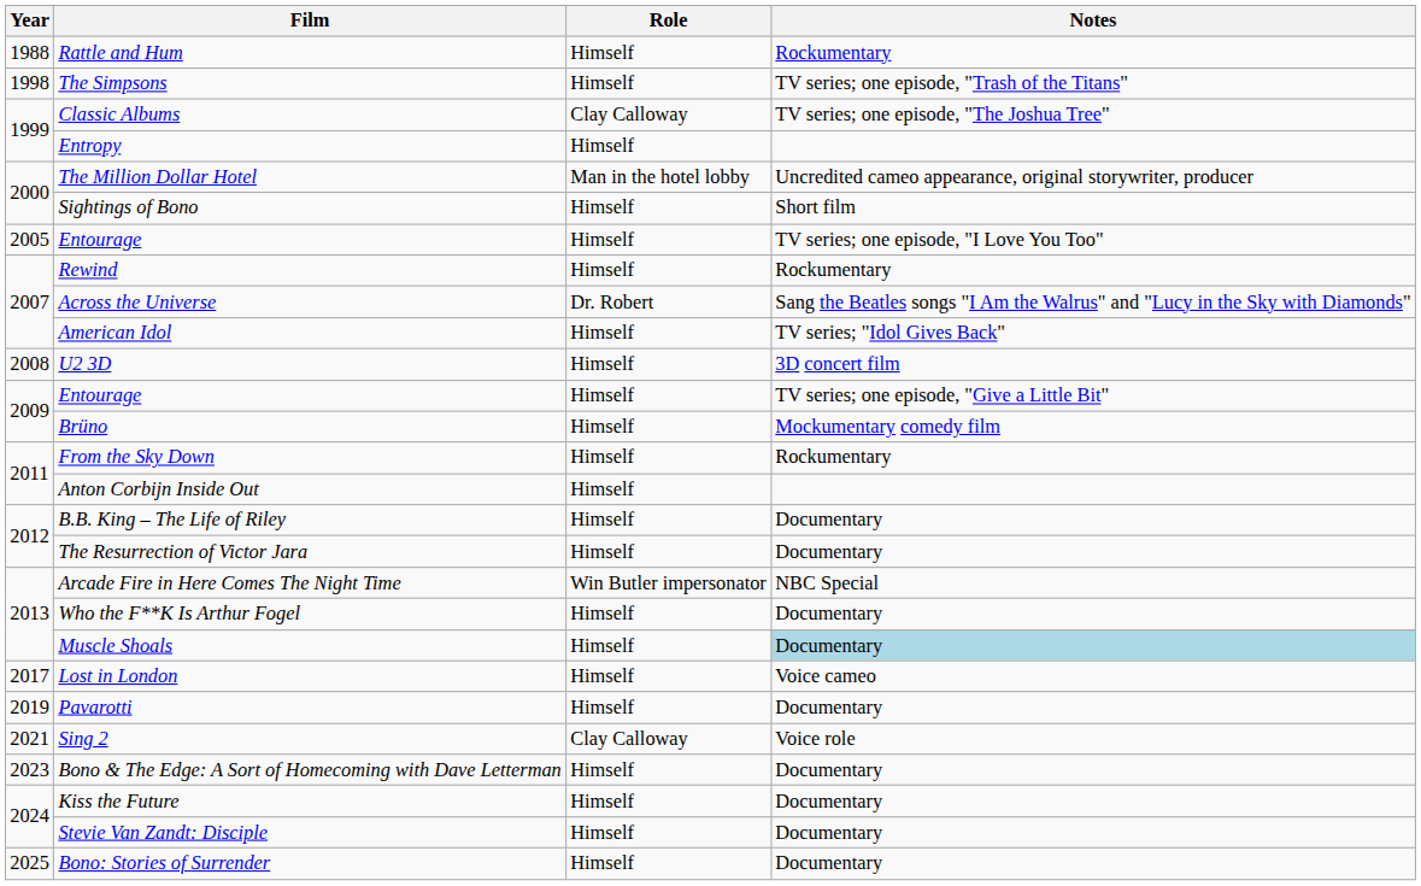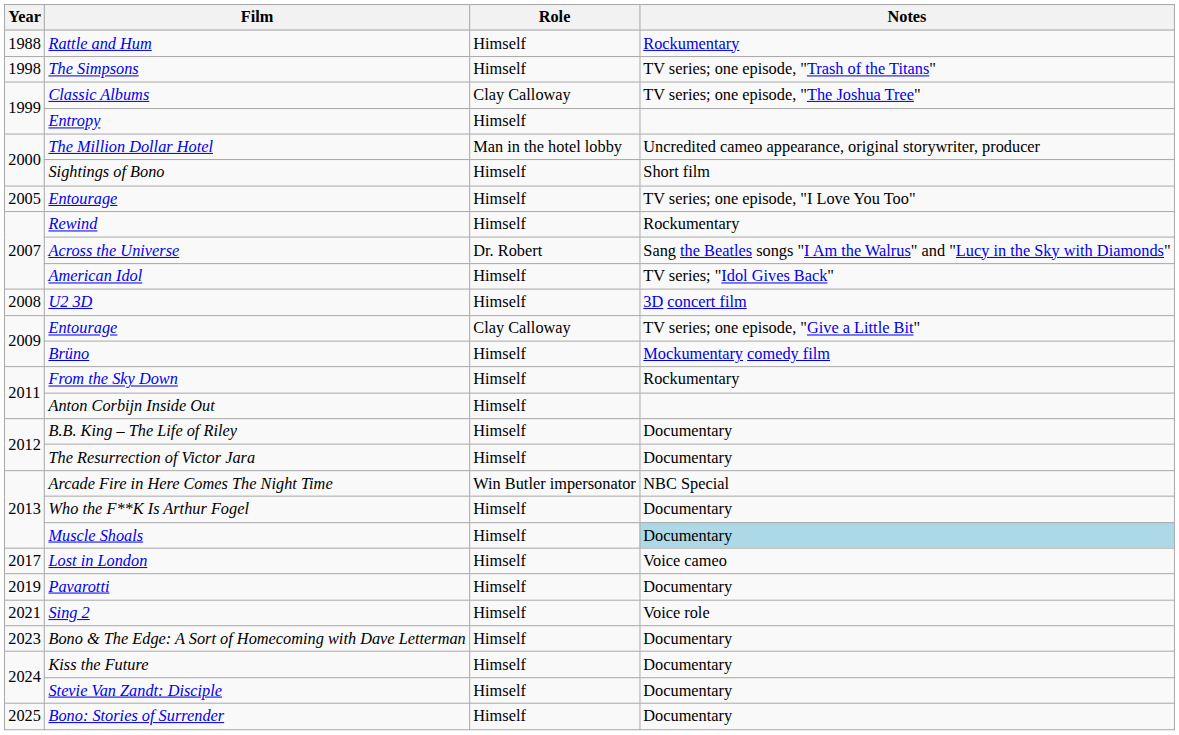2009 / Entourage | Role: Himself -> Clay Calloway
Sing 2 | Role: Clay Calloway -> Himself
